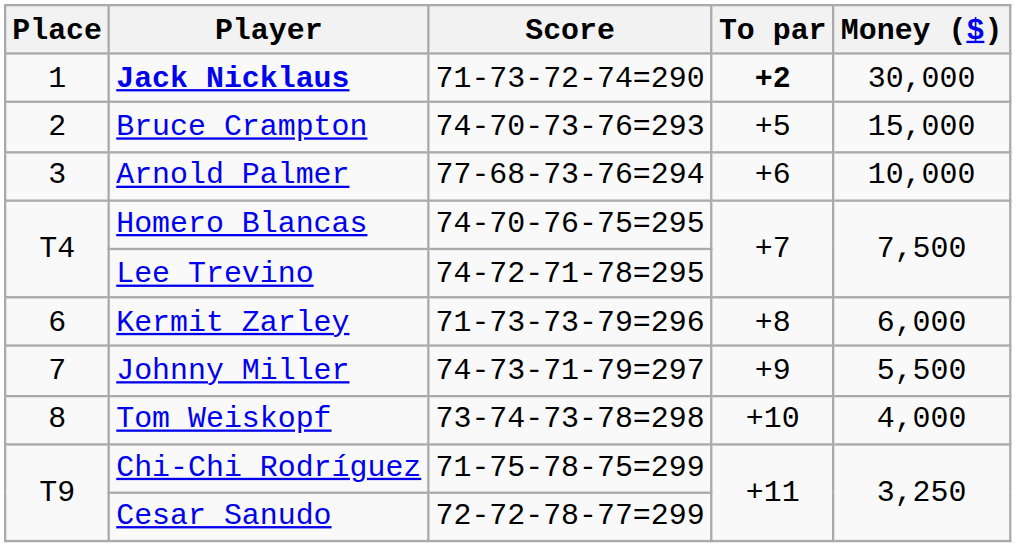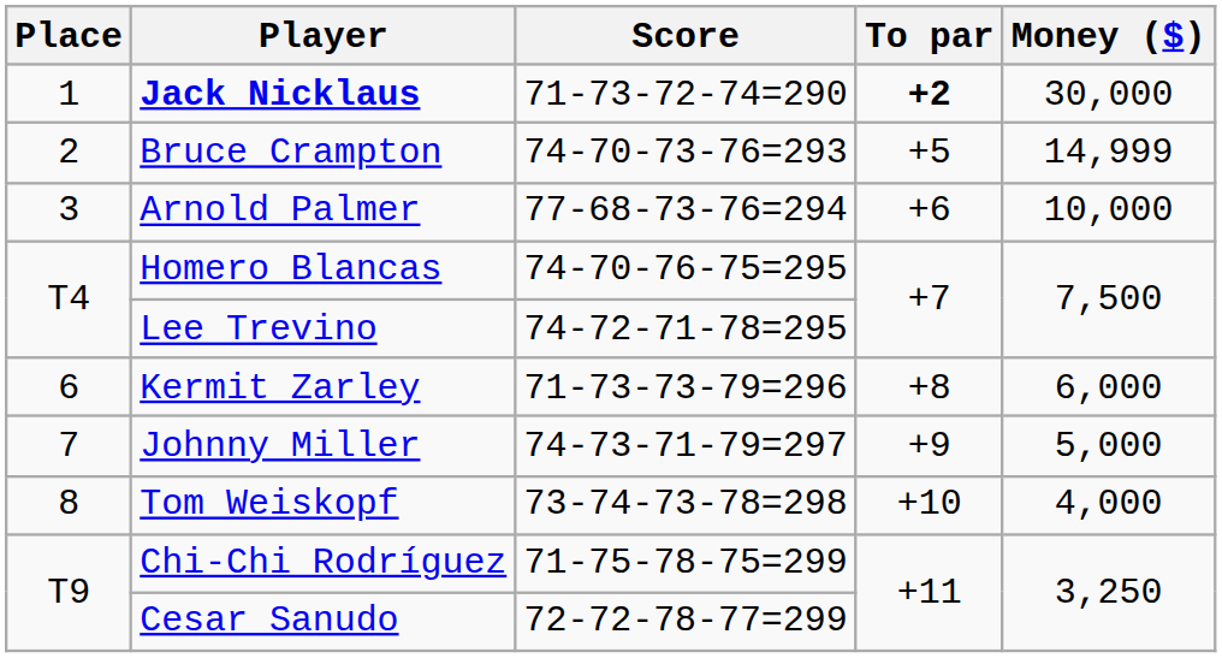Bruce Crampton | Money ($): 15,000 -> 14,999
Johnny Miller | Money ($): 5,500 -> 5,000
